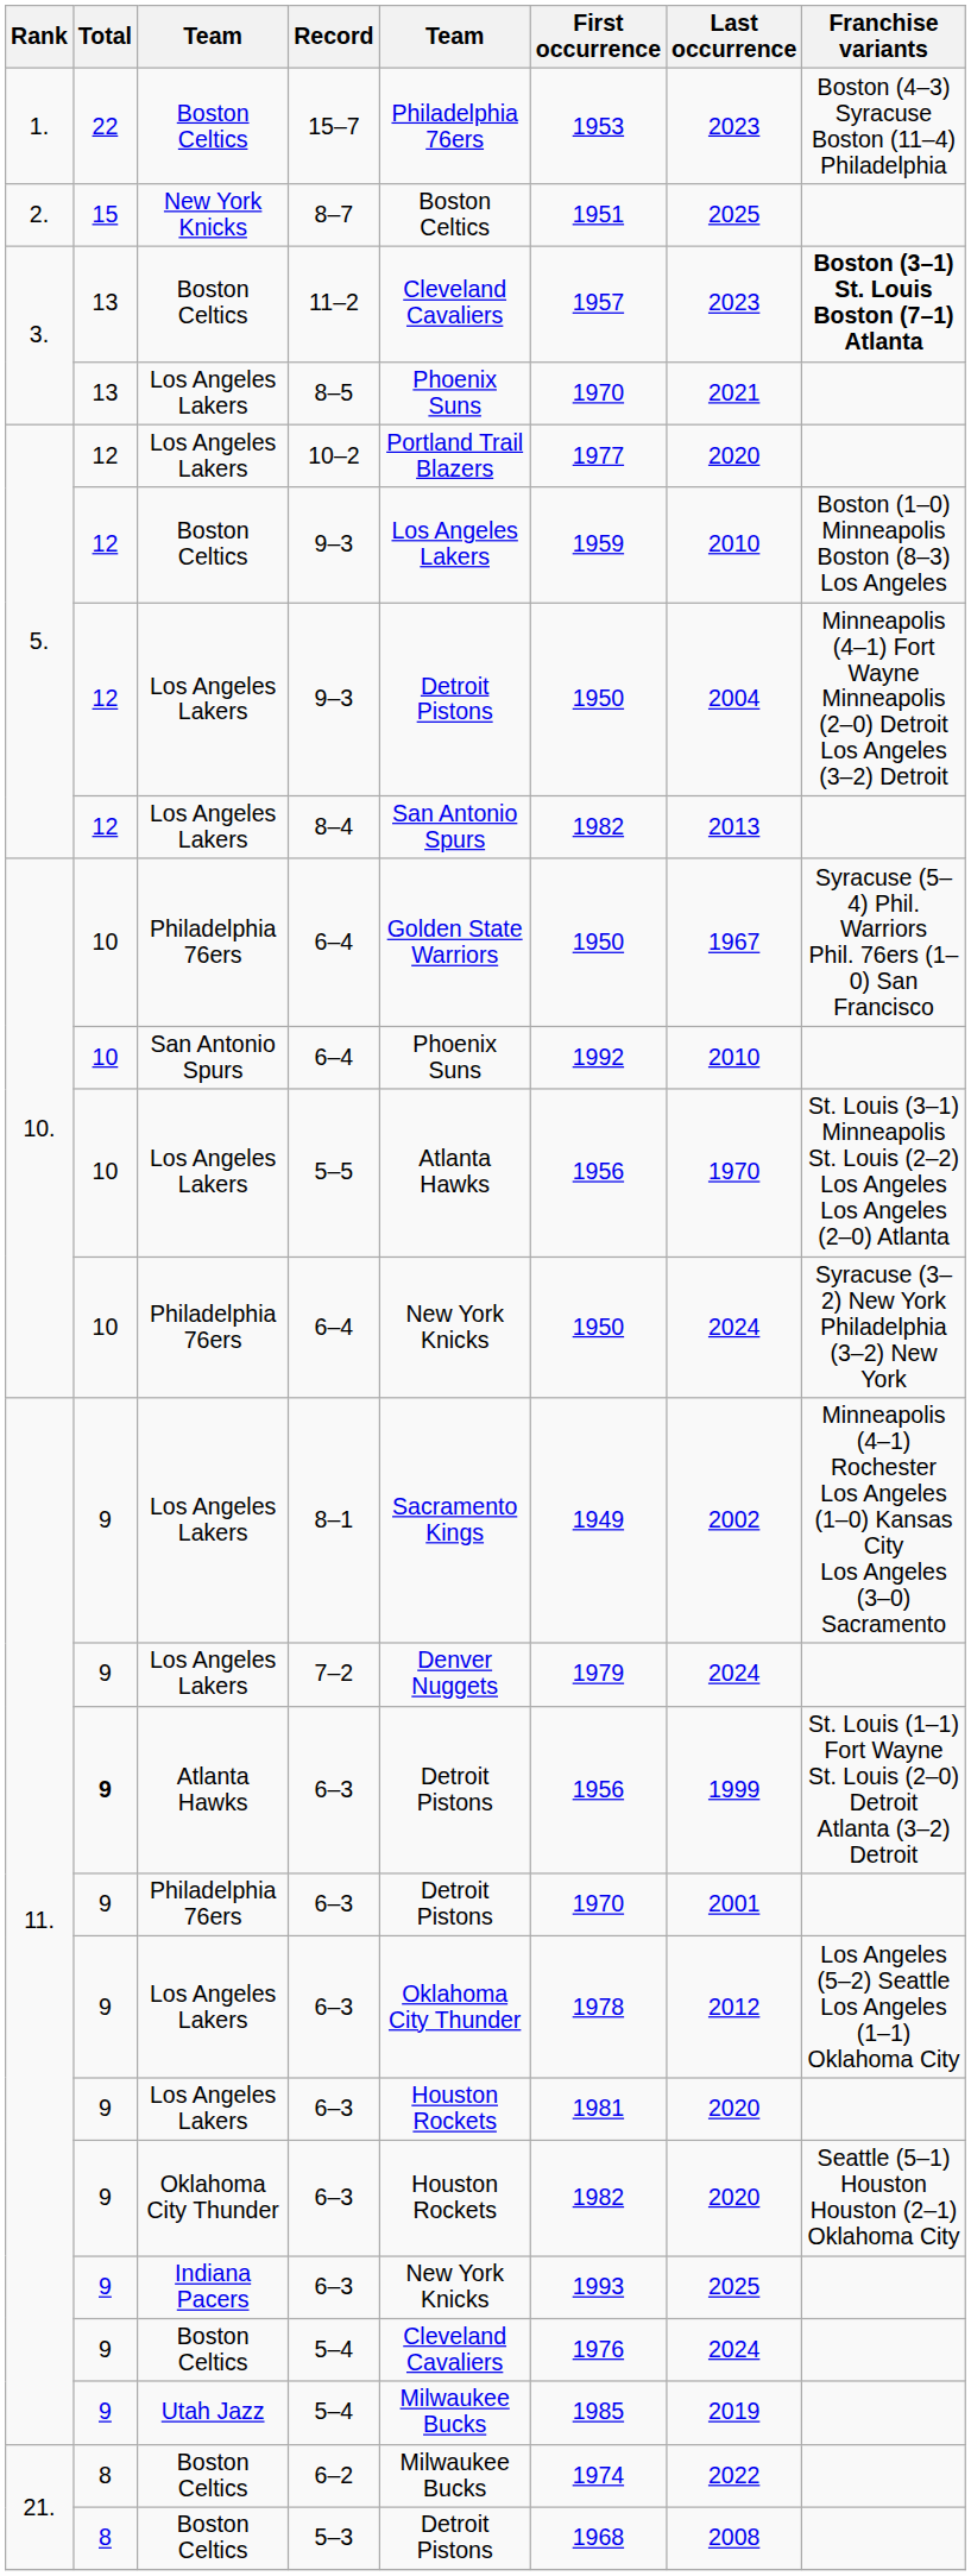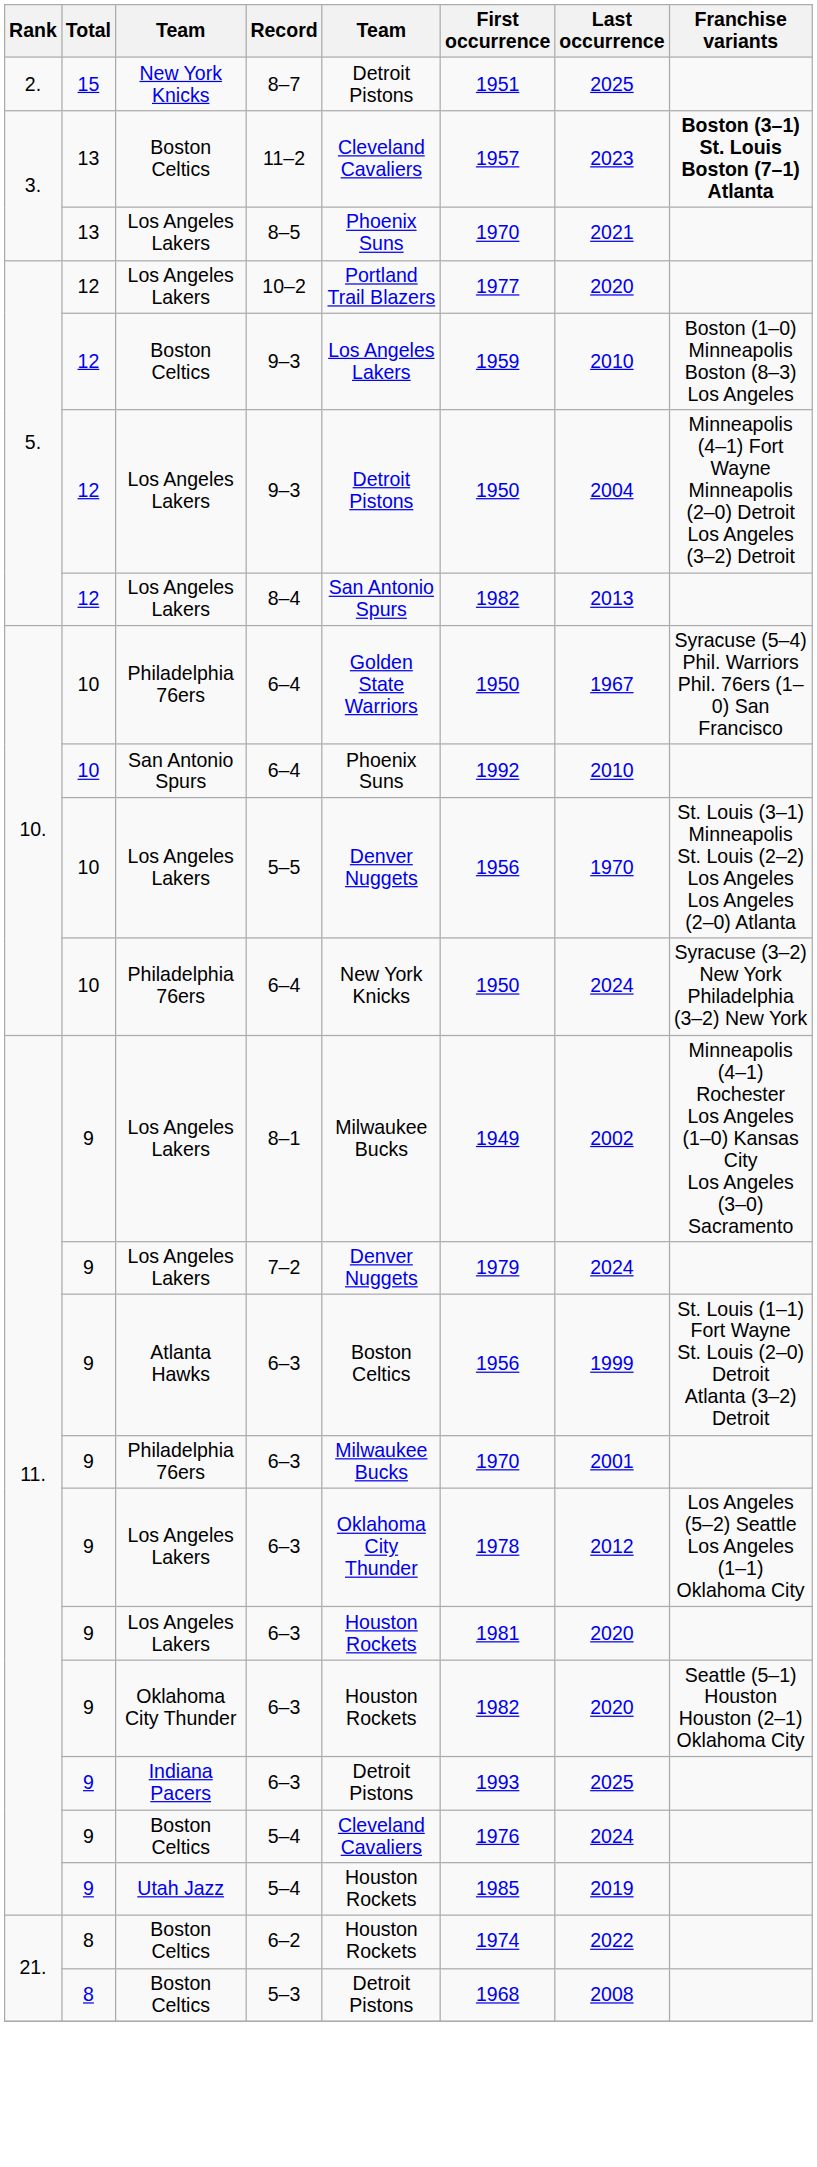- row: 1. | 22 | Boston Celtics | 15–7 | Philadelphia 76ers | 1953 | 2023 | Boston (4–3) Syracuse Boston (11–4) Philadelphia
8–7 | column 5: Boston Celtics -> Detroit Pistons
5–5 | column 5: Atlanta Hawks -> Denver Nuggets
8–1 | column 5: Sacramento Kings -> Milwaukee Bucks
Atlanta Hawks / 6–3 | Total: bold -> normal
Atlanta Hawks / 6–3 | column 5: Detroit Pistons -> Boston Celtics
Philadelphia 76ers / 6–3 | column 5: Detroit Pistons -> Milwaukee Bucks
Indiana Pacers / 6–3 | column 5: New York Knicks -> Detroit Pistons
Utah Jazz / 5–4 | column 5: Milwaukee Bucks -> Houston Rockets
6–2 | column 5: Milwaukee Bucks -> Houston Rockets
